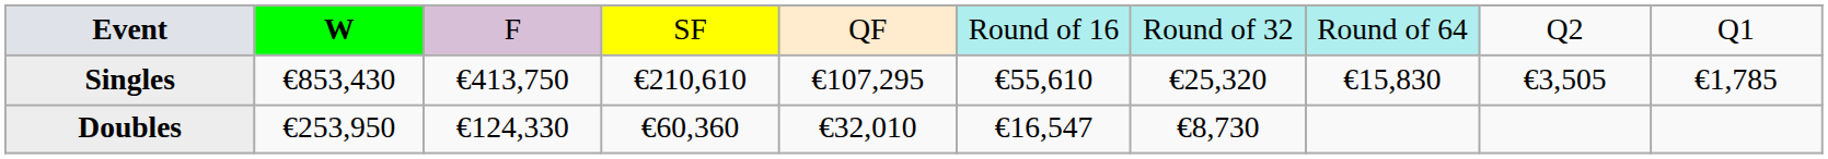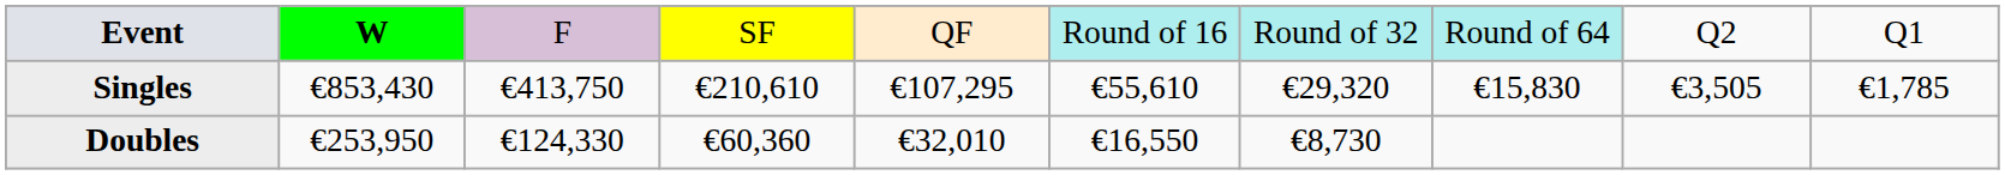Singles | column 7: €25,320 -> €29,320
Doubles | column 6: €16,547 -> €16,550
